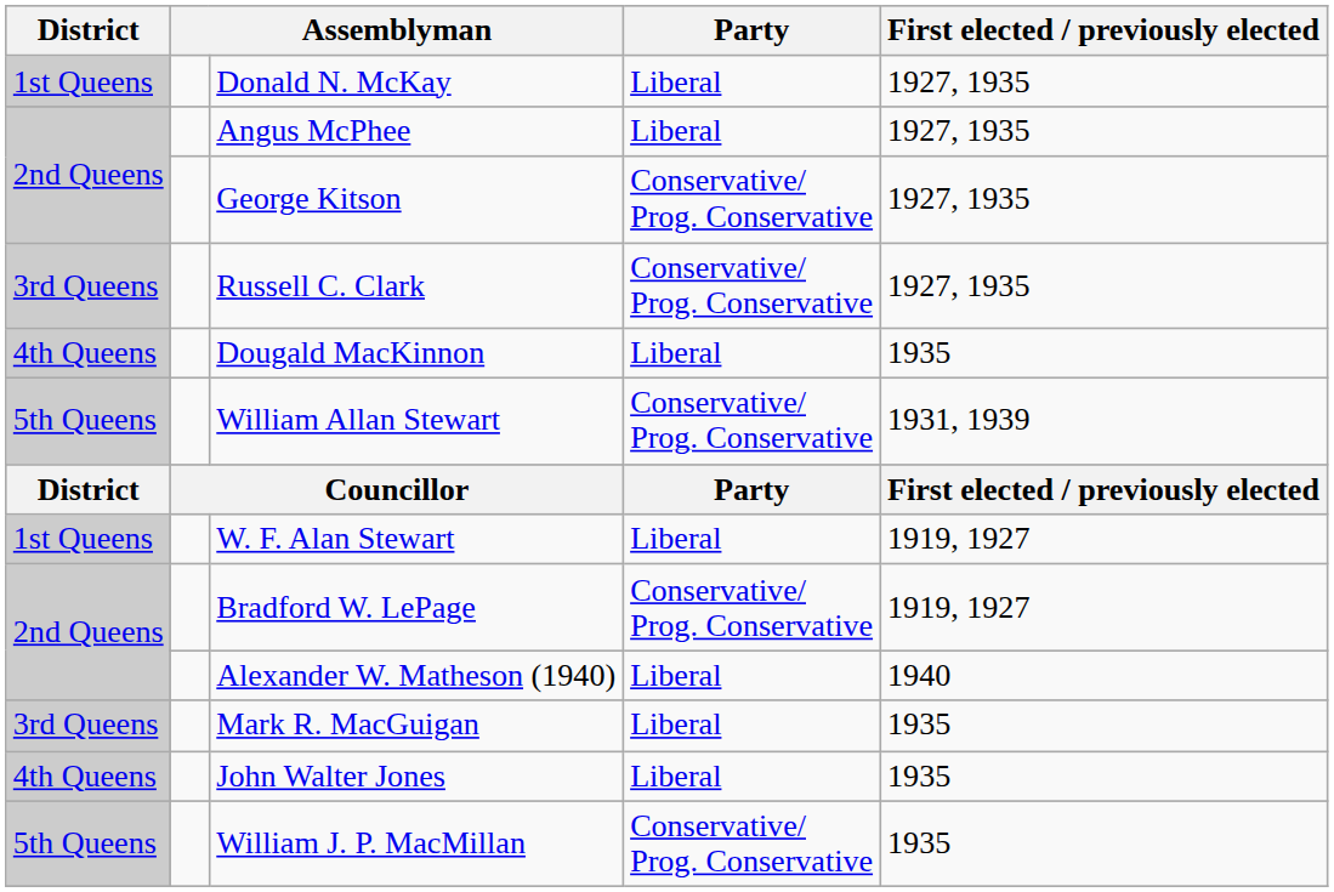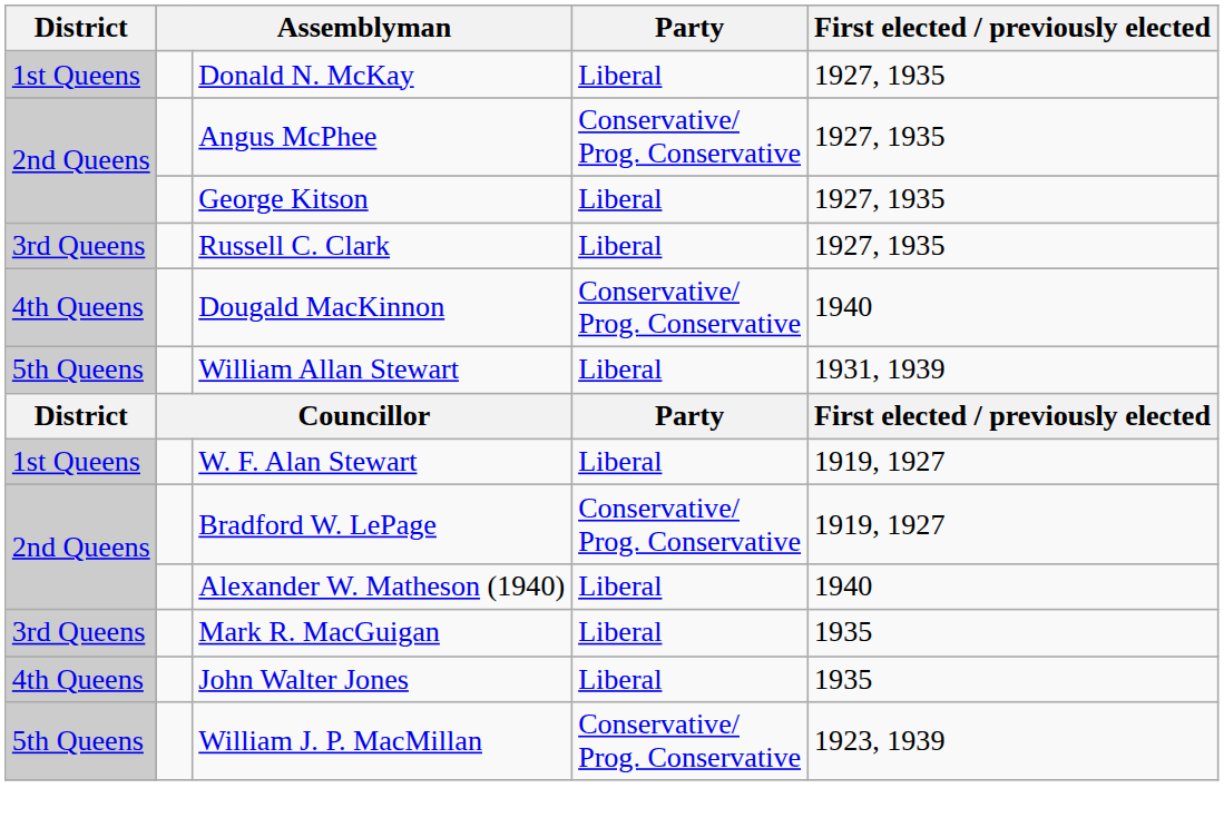Angus McPhee | Party: Liberal -> Conservative/ Prog. Conservative
George Kitson | Party: Conservative/ Prog. Conservative -> Liberal
Russell C. Clark | Party: Conservative/ Prog. Conservative -> Liberal
Dougald MacKinnon | Party: Liberal -> Conservative/ Prog. Conservative
Dougald MacKinnon | First elected / previously elected: 1935 -> 1940
William Allan Stewart | Party: Conservative/ Prog. Conservative -> Liberal
William J. P. MacMillan | First elected / previously elected: 1935 -> 1923, 1939
